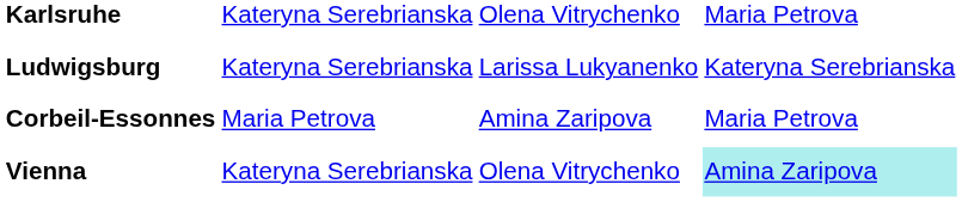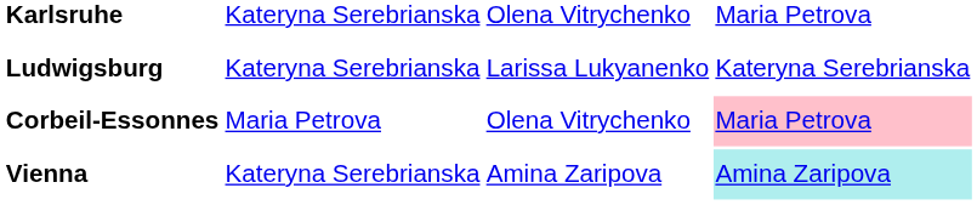Corbeil-Essonnes | column 3: Amina Zaripova -> Olena Vitrychenko
Corbeil-Essonnes | column 4: no background -> pink background
Vienna | column 3: Olena Vitrychenko -> Amina Zaripova
